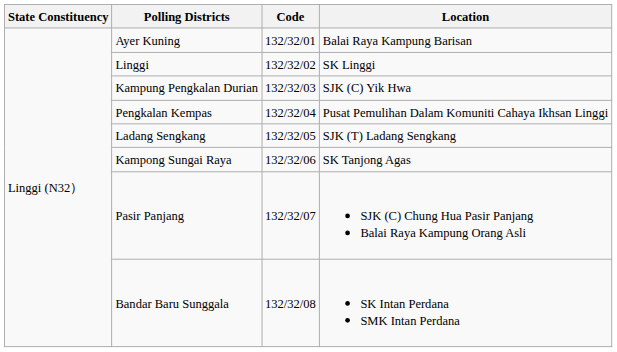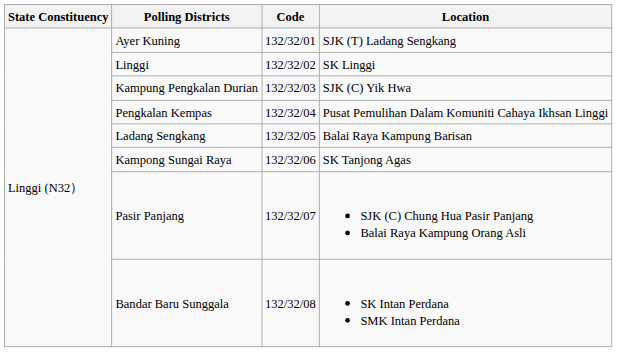Ayer Kuning | Location: Balai Raya Kampung Barisan -> SJK (T) Ladang Sengkang
Ladang Sengkang | Location: SJK (T) Ladang Sengkang -> Balai Raya Kampung Barisan
